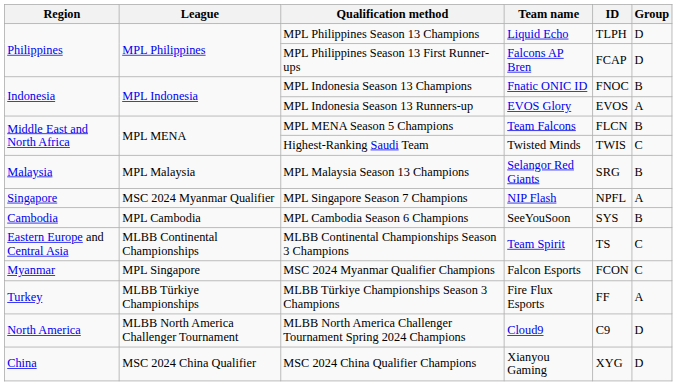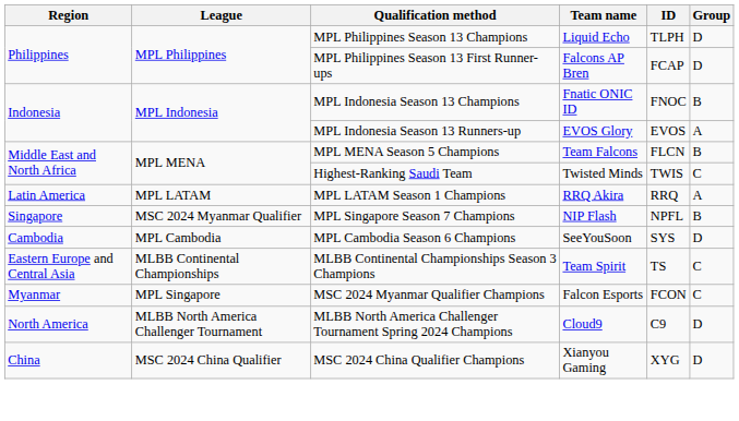+ row: Latin America | MPL LATAM | MPL LATAM Season 1 Champions | RRQ Akira | RRQ | A
- row: Malaysia | MPL Malaysia | MPL Malaysia Season 13 Champions | Selangor Red Giants | SRG | B
MPL Singapore Season 7 Champions | Group: A -> B
MPL Cambodia Season 6 Champions | Group: B -> D
- row: Turkey | MLBB Türkiye Championships | MLBB Türkiye Championships Season 3 Champions | Fire Flux Esports | FF | A
